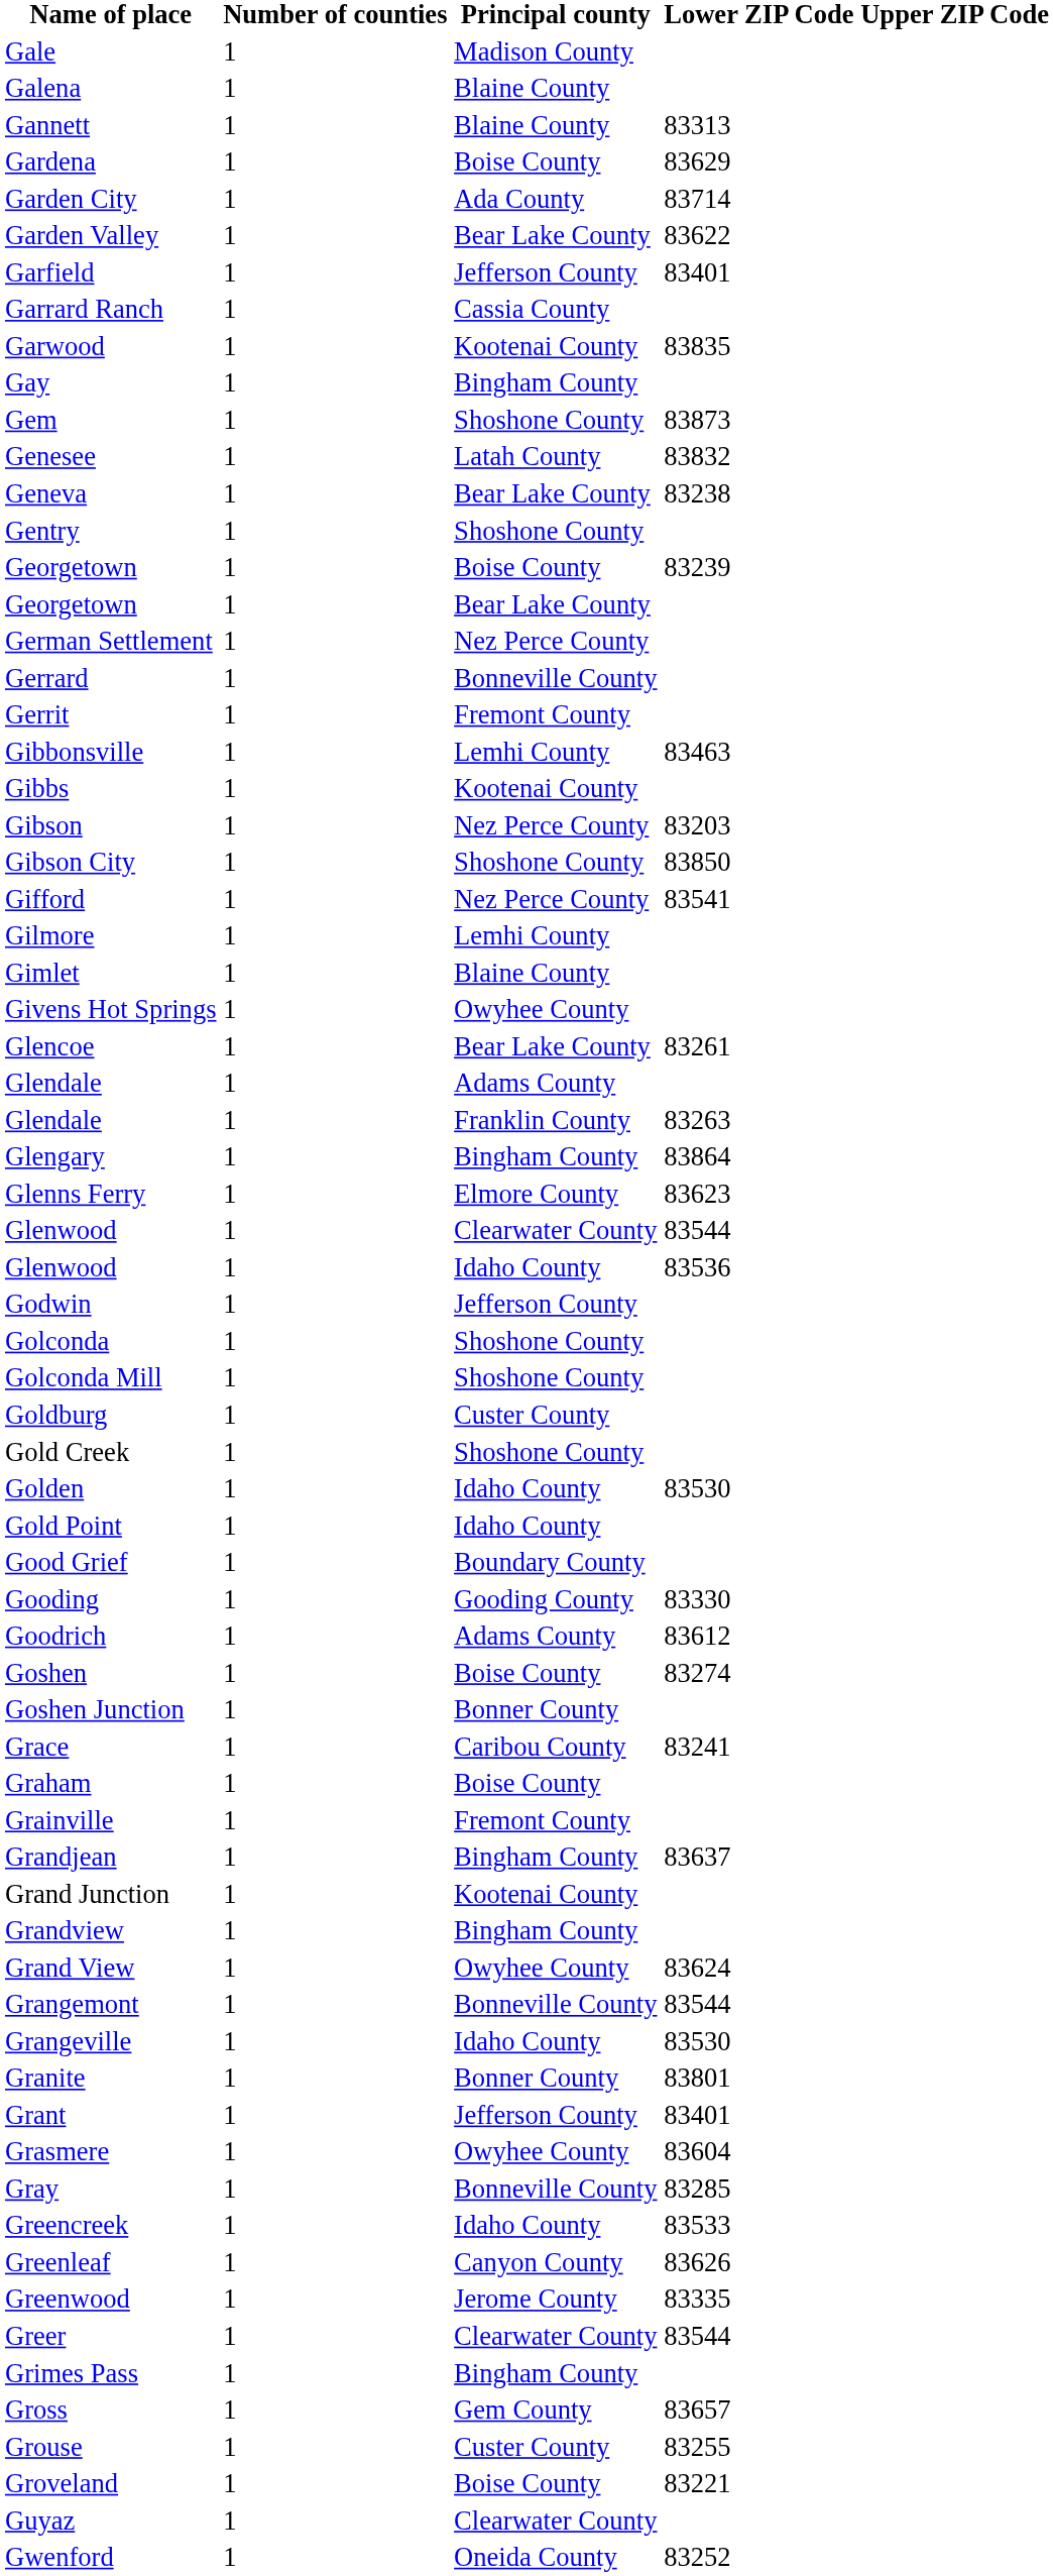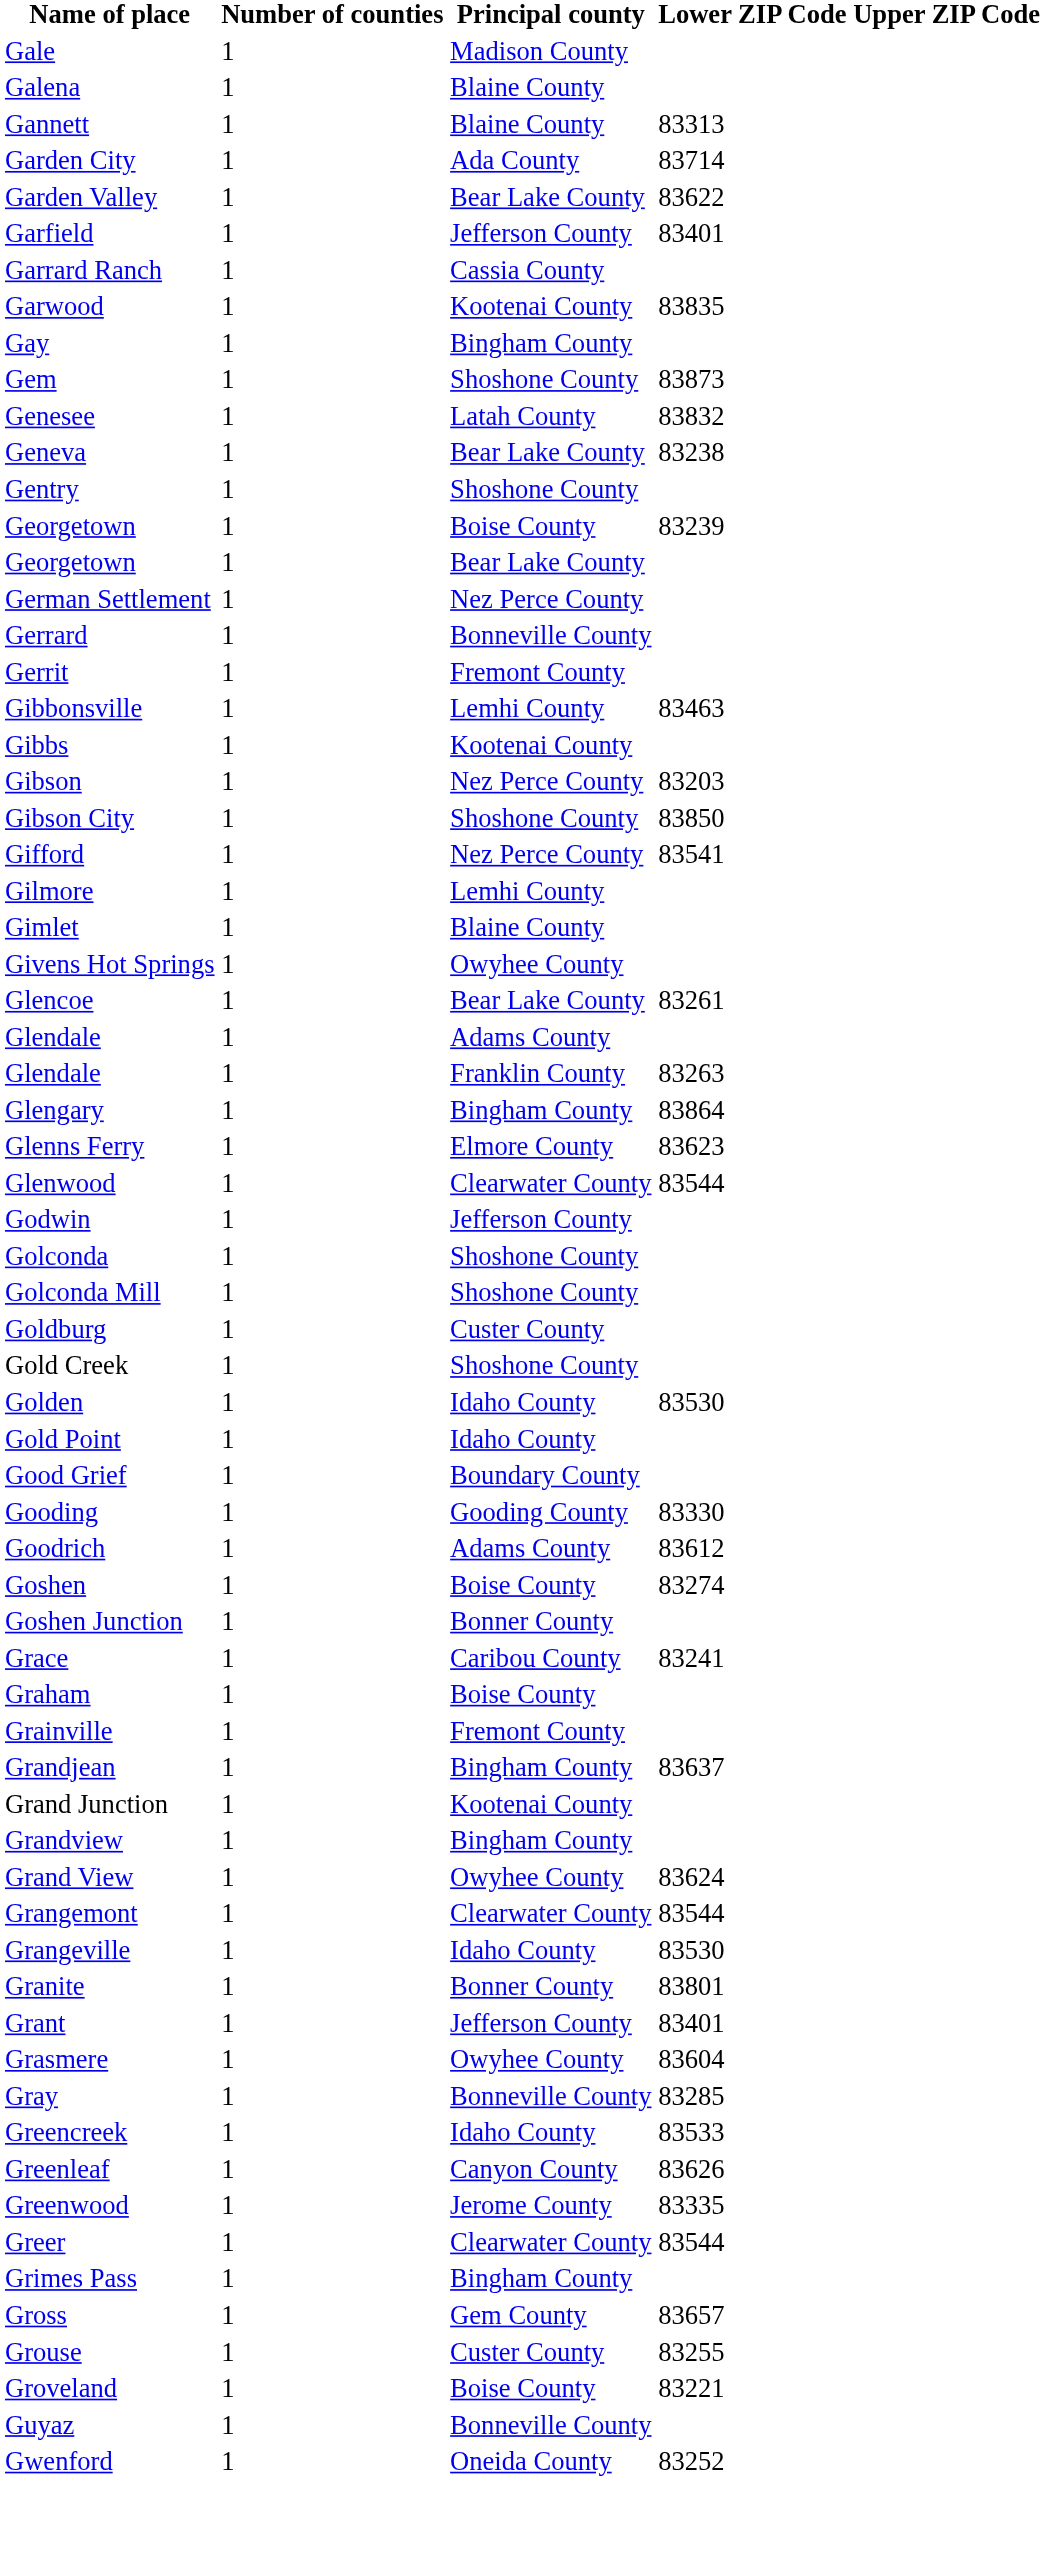- row: Gardena | 1 | Boise County | 83629
- row: Glenwood | 1 | Idaho County | 83536
Grangemont | Principal county: Bonneville County -> Clearwater County
Guyaz | Principal county: Clearwater County -> Bonneville County
